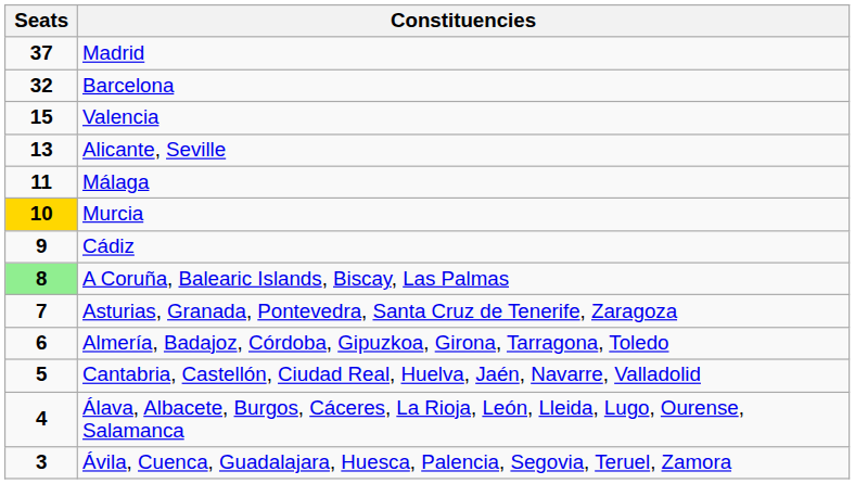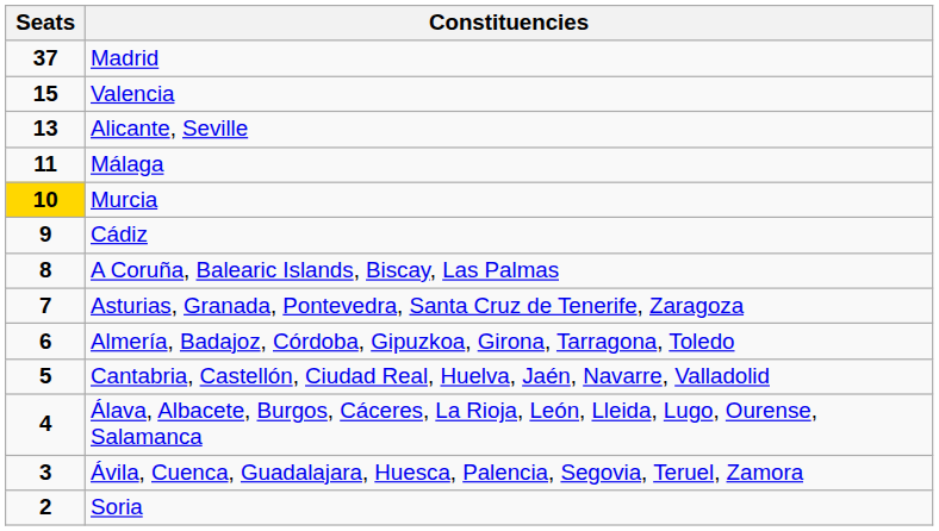- row: 32 | Barcelona
A Coruña, Balearic Islands, Biscay, Las Palmas | Seats: lightgreen background -> no background
+ row: 2 | Soria
